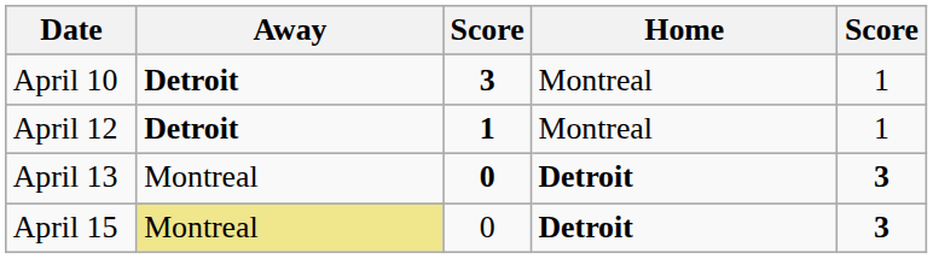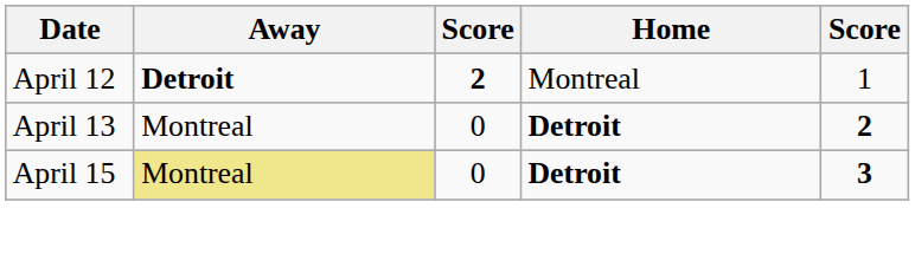- row: April 10 | Detroit | 3 | Montreal | 1
April 12 | column 3: 1 -> 2
April 13 | column 3: bold -> normal
April 13 | column 5: 3 -> 2
